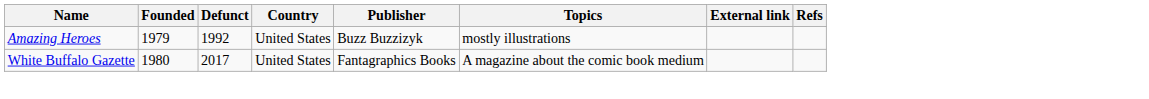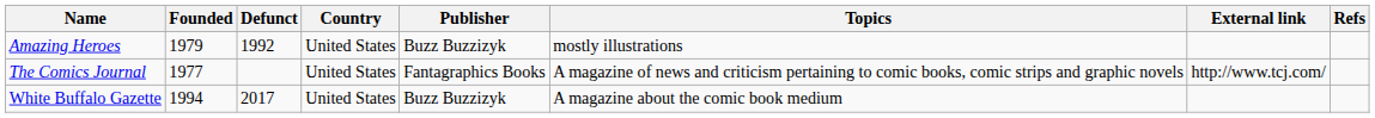+ row: The Comics Journal | 1977 | United States | Fantagraphics Books | A magazine of news and criticism pertaining to comic books, comic strips and graphic novels | http://www.tcj.com/
White Buffalo Gazette | Founded: 1980 -> 1994
White Buffalo Gazette | Publisher: Fantagraphics Books -> Buzz Buzzizyk
